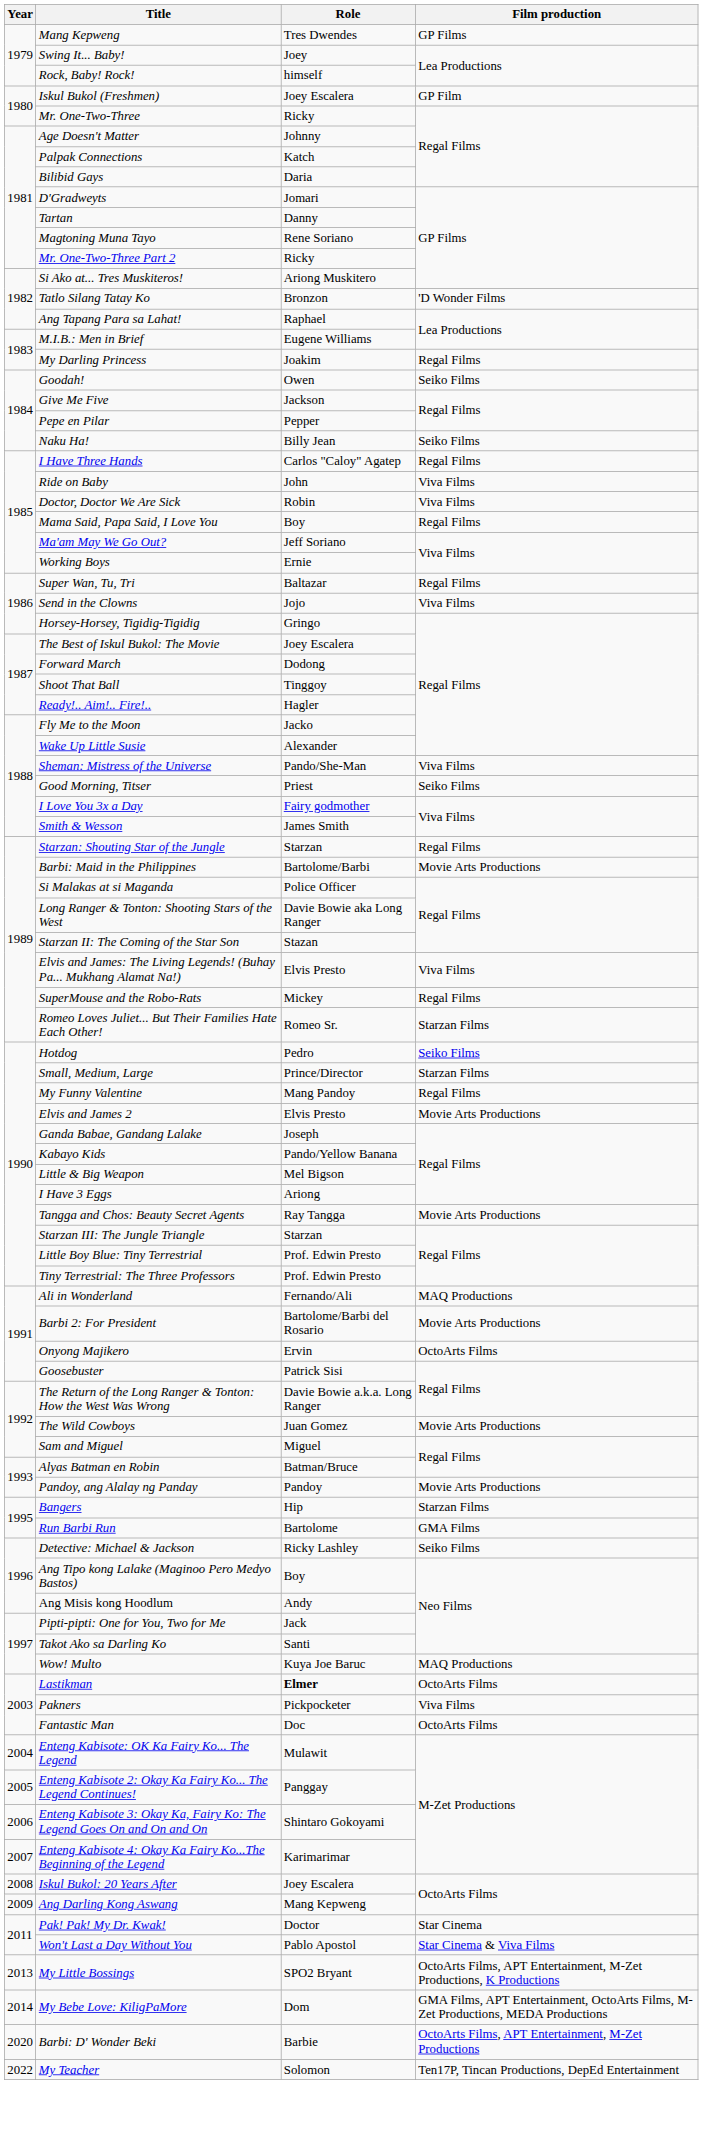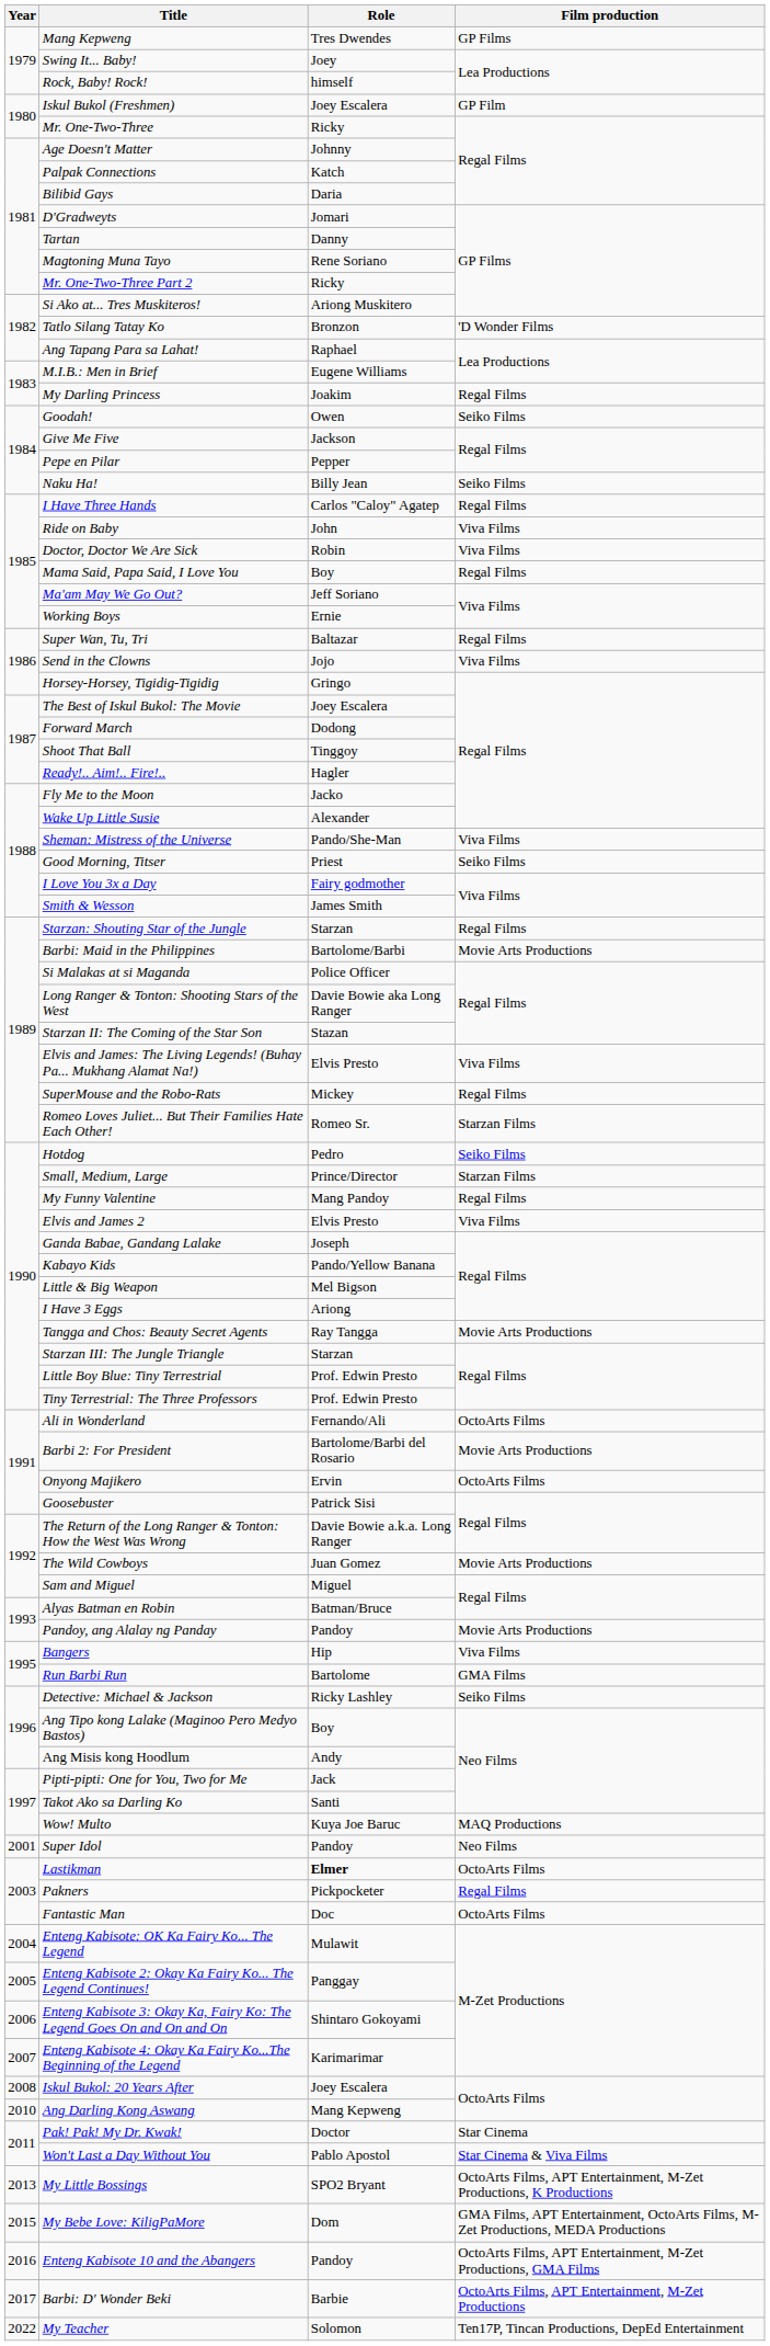Elvis and James 2 | Film production: Movie Arts Productions -> Viva Films
Ali in Wonderland | Film production: MAQ Productions -> OctoArts Films
Bangers | Film production: Starzan Films -> Viva Films
+ row: 2001 | Super Idol | Pandoy | Neo Films
Pakners | Film production: Viva Films -> Regal Films
Ang Darling Kong Aswang | Year: 2009 -> 2010
My Bebe Love: KiligPaMore | Year: 2014 -> 2015
+ row: 2016 | Enteng Kabisote 10 and the Abangers | Pandoy | OctoArts Films, APT Entertainment, M-Zet Productions, GMA Films
Barbi: D' Wonder Beki | Year: 2020 -> 2017
